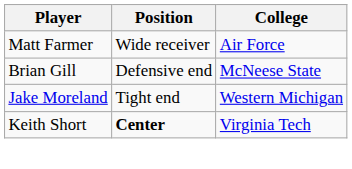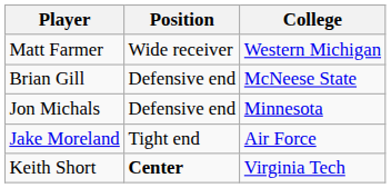Matt Farmer | College: Air Force -> Western Michigan
+ row: Jon Michals | Defensive end | Minnesota
Jake Moreland | College: Western Michigan -> Air Force
